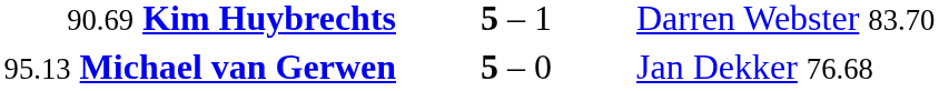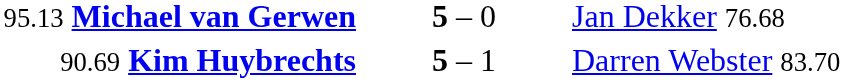rows swapped: 90.69 Kim Huybrechts <-> 95.13 Michael van Gerwen
